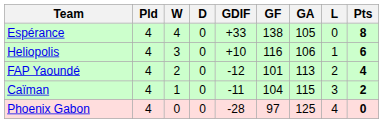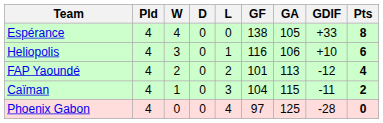columns swapped: L <-> GDIF
